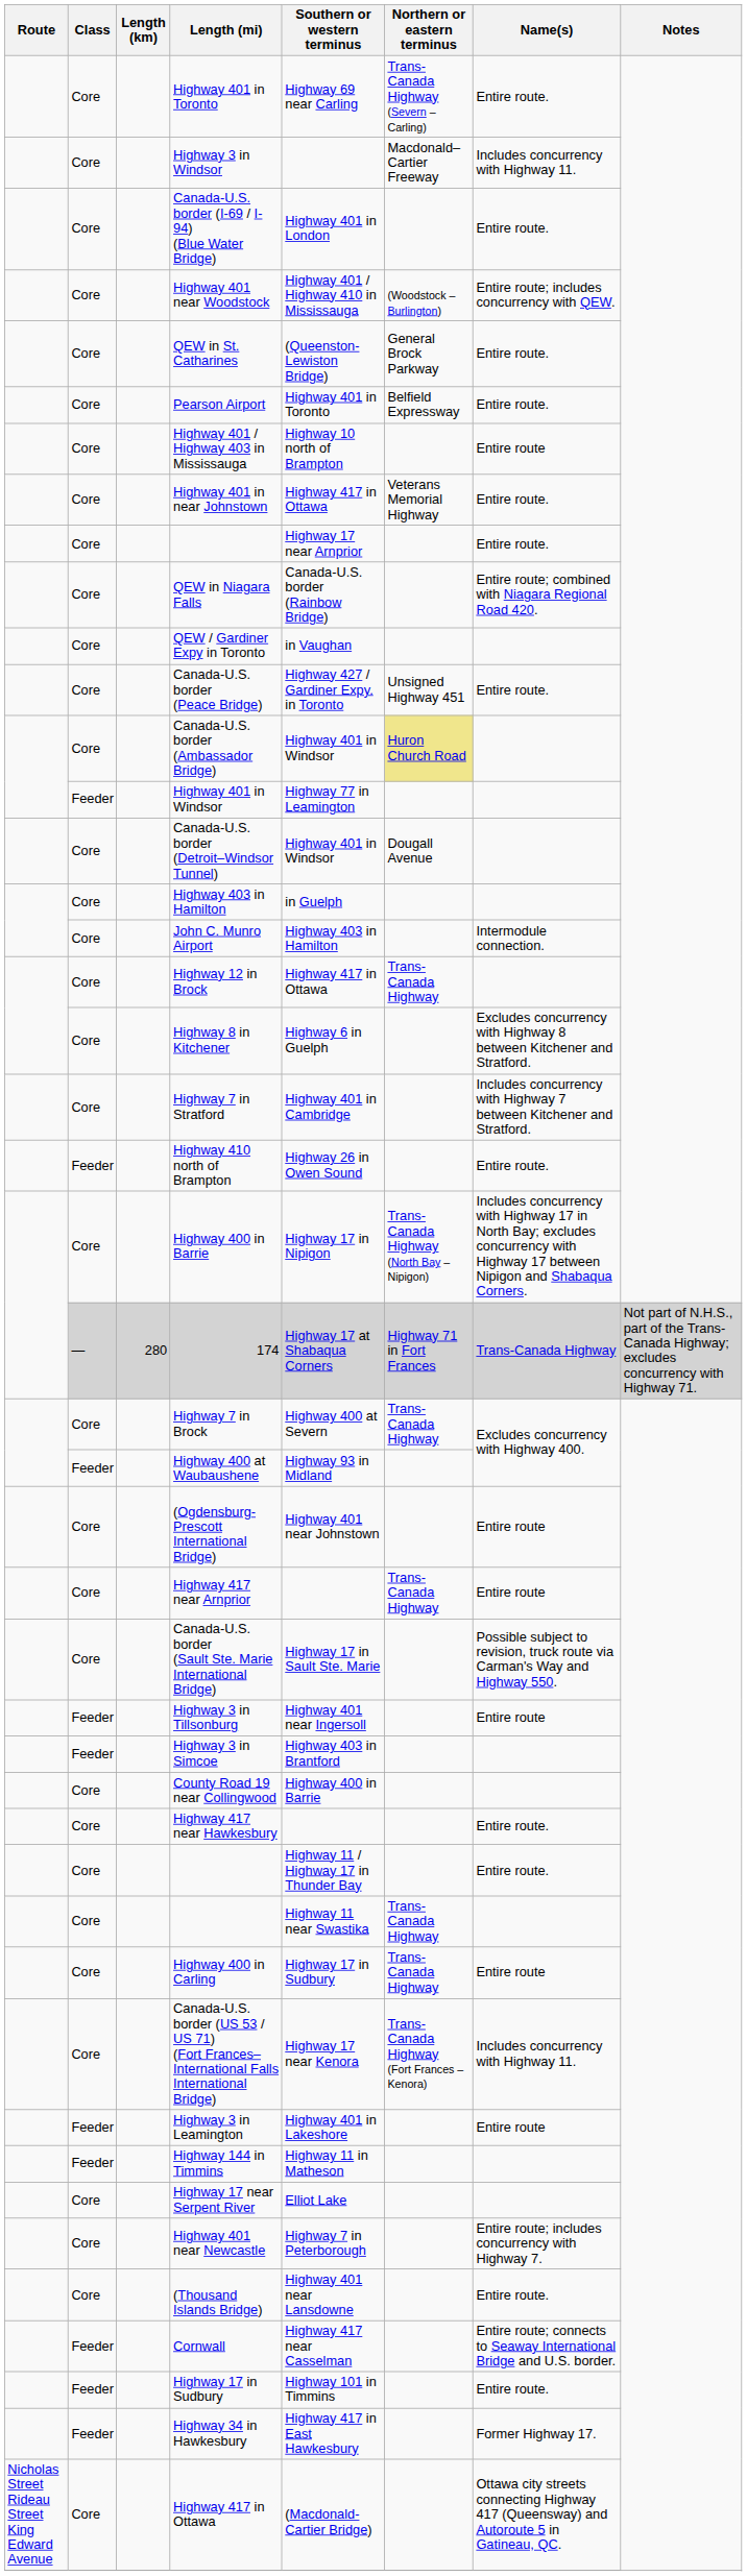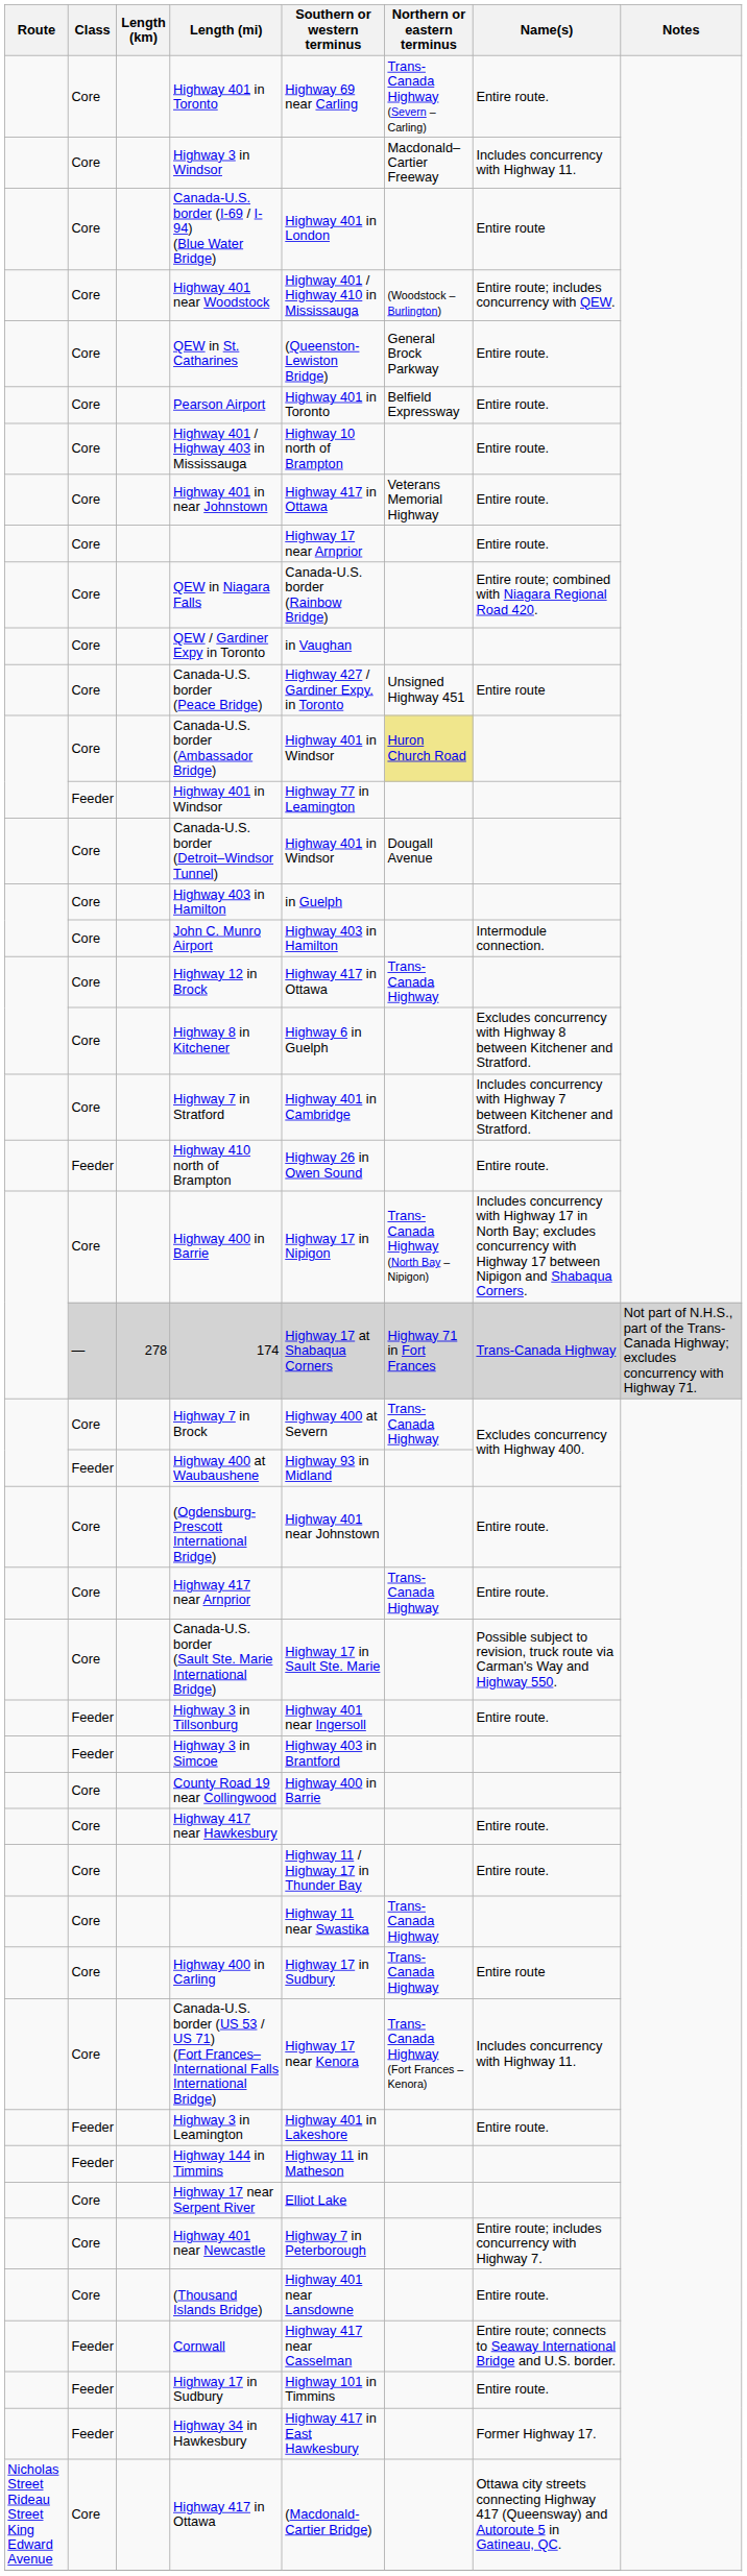Canada-U.S. border (I-69 / I-94) (Blue Water Bridge) | Name(s): Entire route. -> Entire route
Highway 401 / Highway 403 in Mississauga | Name(s): Entire route -> Entire route.
Canada-U.S. border (Peace Bridge) | Name(s): Entire route. -> Entire route
174 | Length (km): 280 -> 278
(Ogdensburg-Prescott International Bridge) | Name(s): Entire route -> Entire route.
Highway 417 near Arnprior | Name(s): Entire route -> Entire route.
Highway 3 in Tillsonburg | Name(s): Entire route -> Entire route.
Highway 3 in Leamington | Name(s): Entire route -> Entire route.
